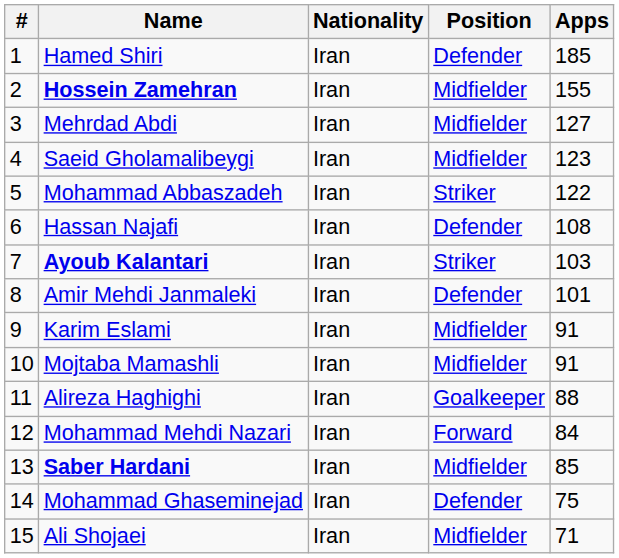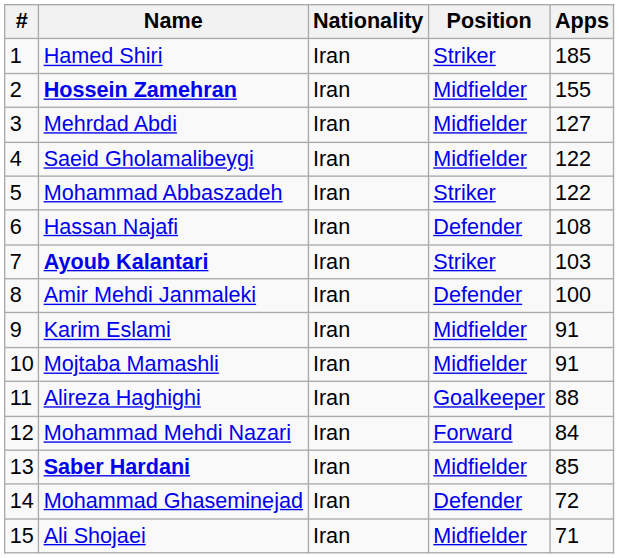Hamed Shiri | Position: Defender -> Striker
Saeid Gholamalibeygi | Apps: 123 -> 122
Amir Mehdi Janmaleki | Apps: 101 -> 100
Mohammad Ghaseminejad | Apps: 75 -> 72
